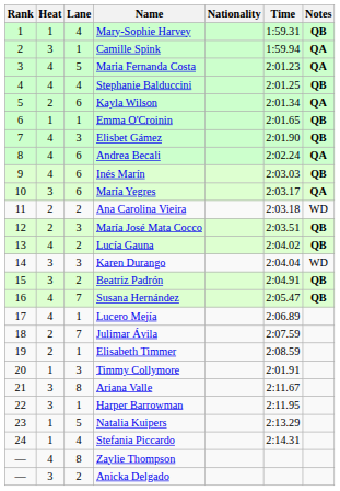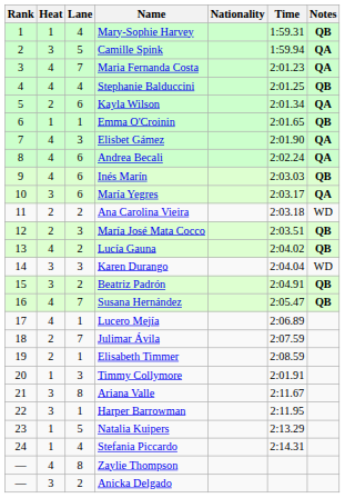Camille Spink | Lane: 1 -> 5
Maria Fernanda Costa | Lane: 5 -> 7
Elisbet Gámez | Notes: QB -> QA
